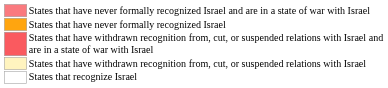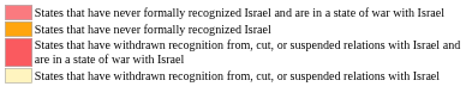- row: States that recognize Israel
